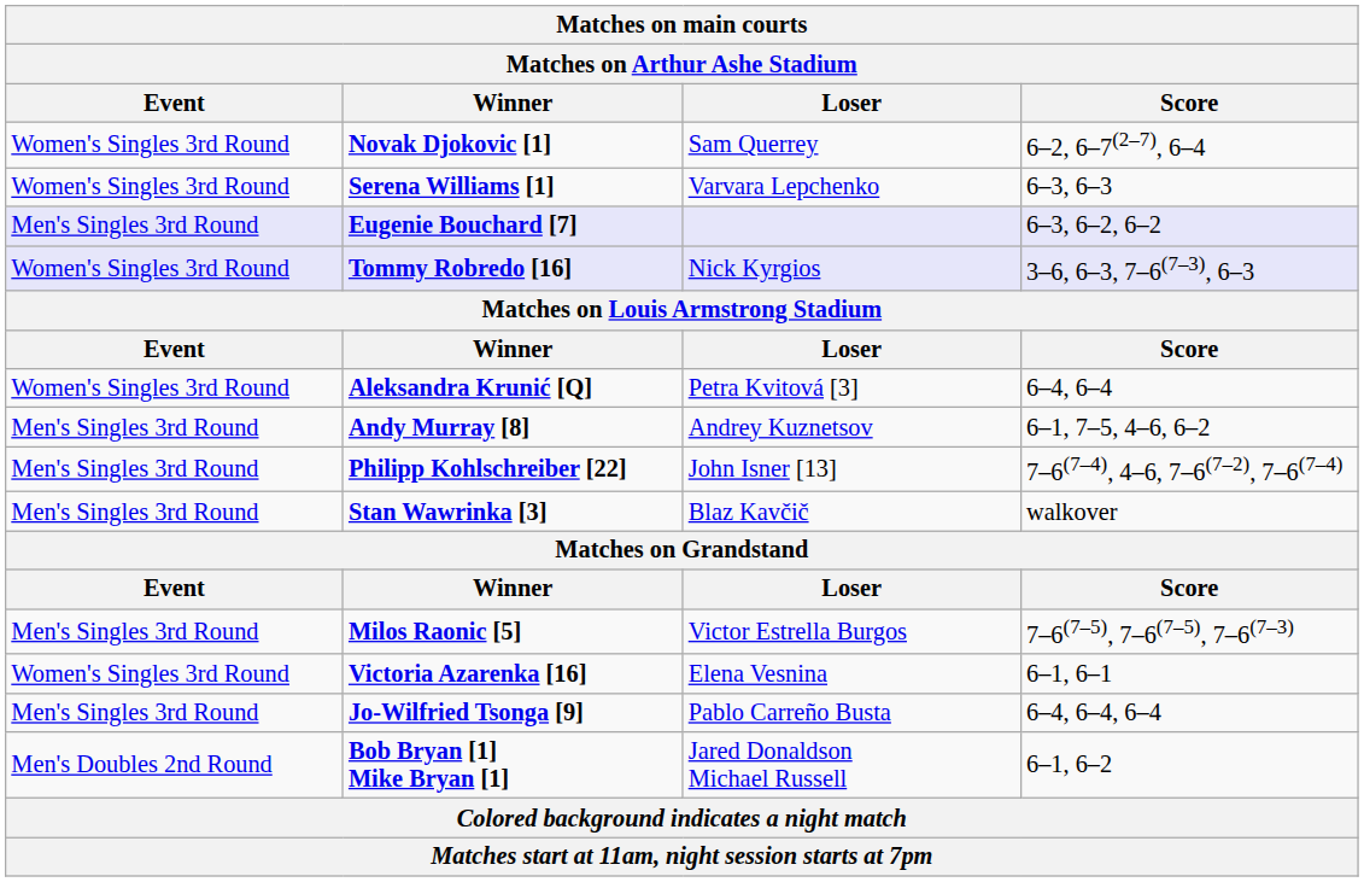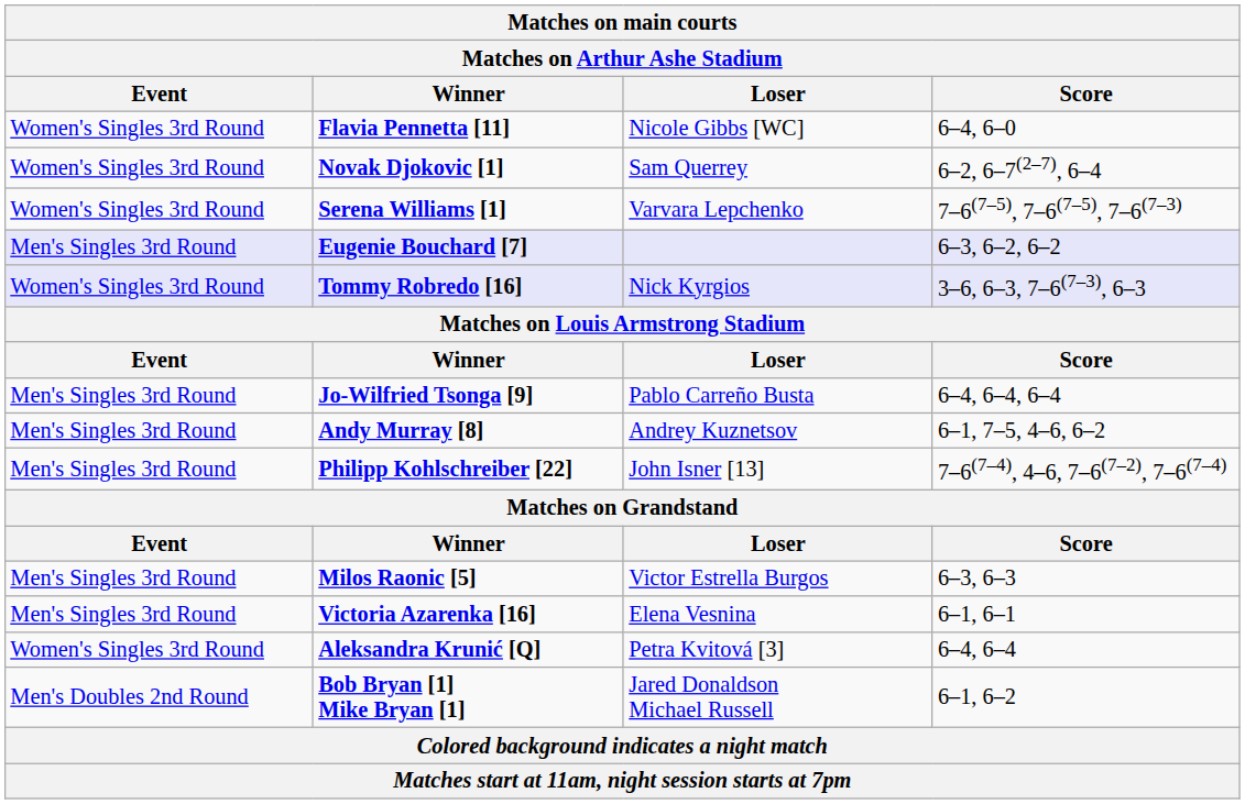+ row: Women's Singles 3rd Round | Flavia Pennetta [11] | Nicole Gibbs [WC] | 6–4, 6–0
Serena Williams [1] | Score: 6–3, 6–3 -> 7–6(7–5), 7–6(7–5), 7–6(7–3)
rows swapped: Aleksandra Krunić [Q] <-> Jo-Wilfried Tsonga [9]
- row: Men's Singles 3rd Round | Stan Wawrinka [3] | Blaz Kavčič | walkover
Milos Raonic [5] | Score: 7–6(7–5), 7–6(7–5), 7–6(7–3) -> 6–3, 6–3
Victoria Azarenka [16] | Event: Women's Singles 3rd Round -> Men's Singles 3rd Round
